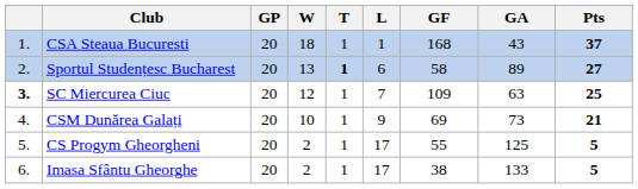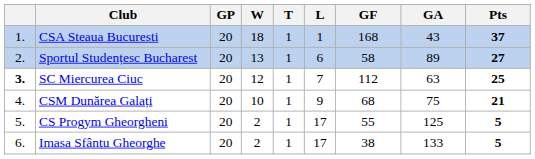Sportul Studențesc Bucharest | T: bold -> normal
SC Miercurea Ciuc | GF: 109 -> 112
CSM Dunărea Galați | GF: 69 -> 68
CSM Dunărea Galați | GA: 73 -> 75
